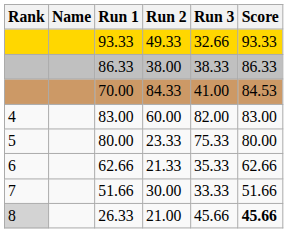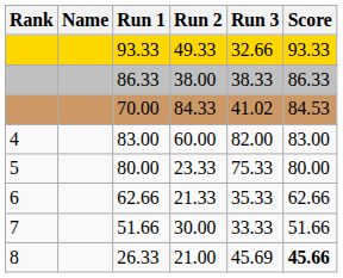70.00 | Run 3: 41.00 -> 41.02
26.33 | Rank: lightgrey background -> no background
26.33 | Run 3: 45.66 -> 45.69
